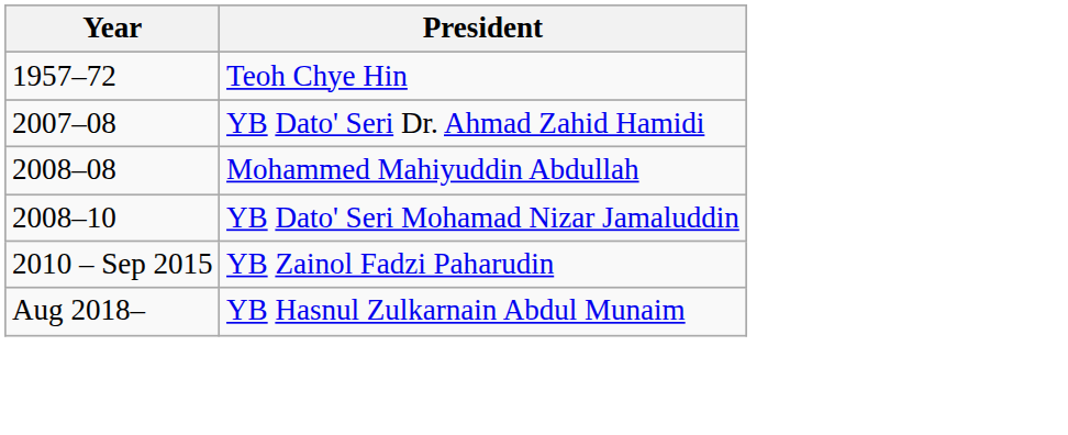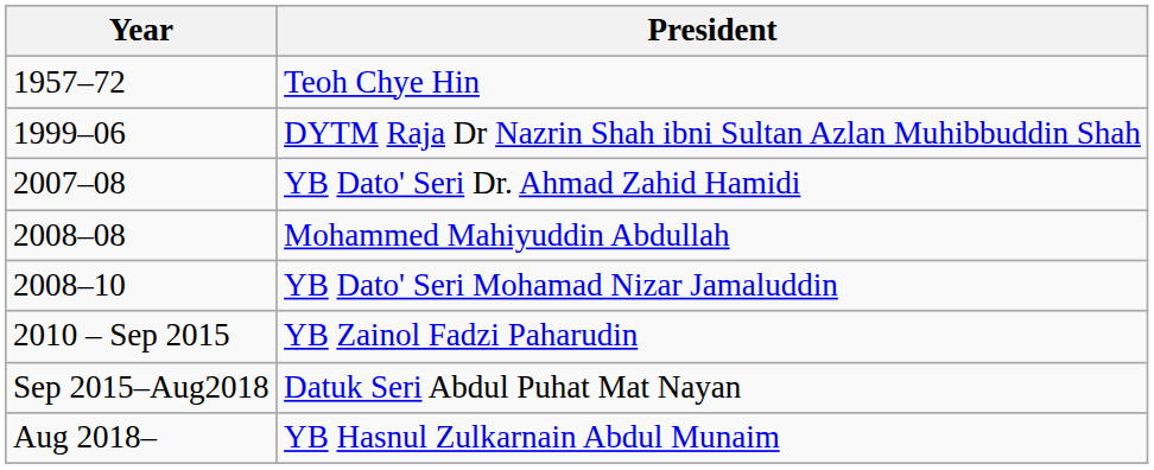+ row: 1999–06 | DYTM Raja Dr Nazrin Shah ibni Sultan Azlan Muhibbuddin Shah
+ row: Sep 2015–Aug2018 | Datuk Seri Abdul Puhat Mat Nayan
